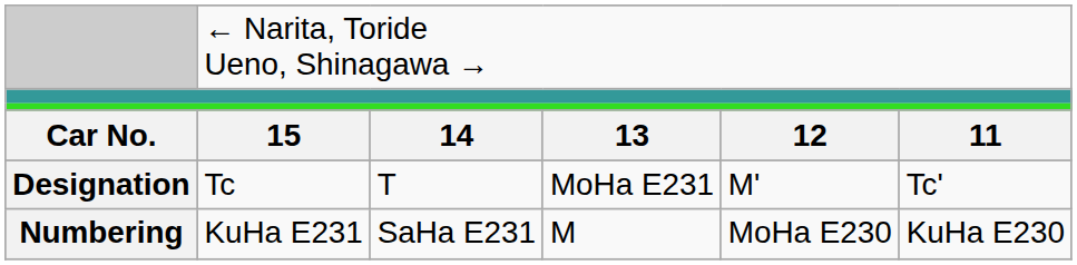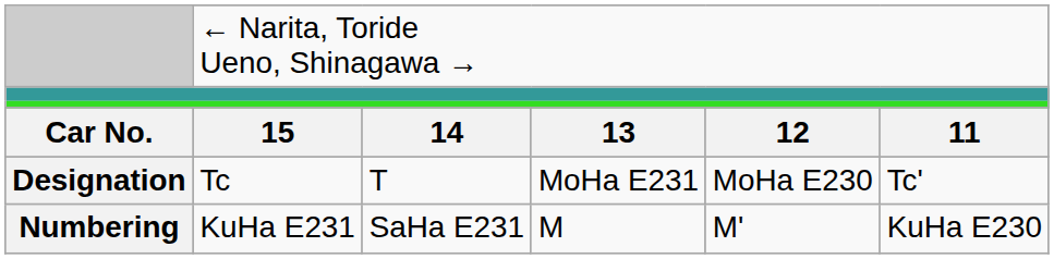Designation | column 5: M' -> MoHa E230
Numbering | column 5: MoHa E230 -> M'
